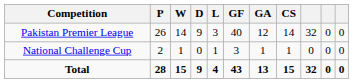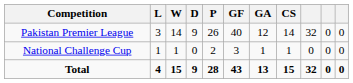columns swapped: P <-> L
